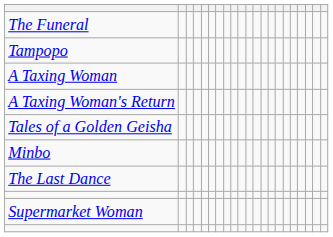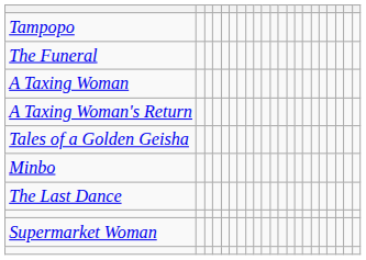rows swapped: The Funeral <-> Tampopo
